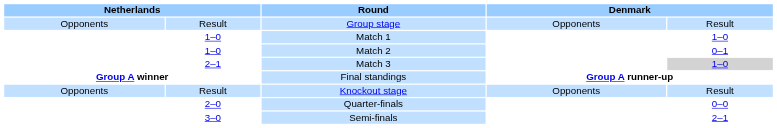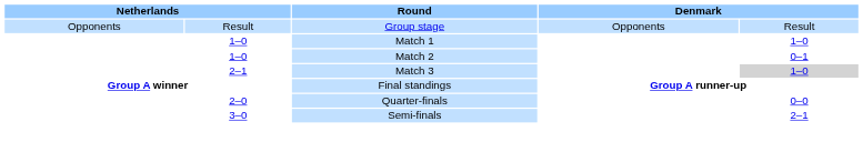- row: Opponents | Result | Knockout stage | Opponents | Result
